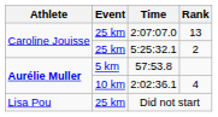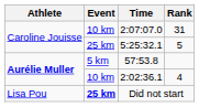2:07:07.0 | Event: 25 km -> 10 km
2:07:07.0 | Rank: 13 -> 31
5:25:32.1 | Rank: 2 -> 5
Did not start | Event: normal -> bold
